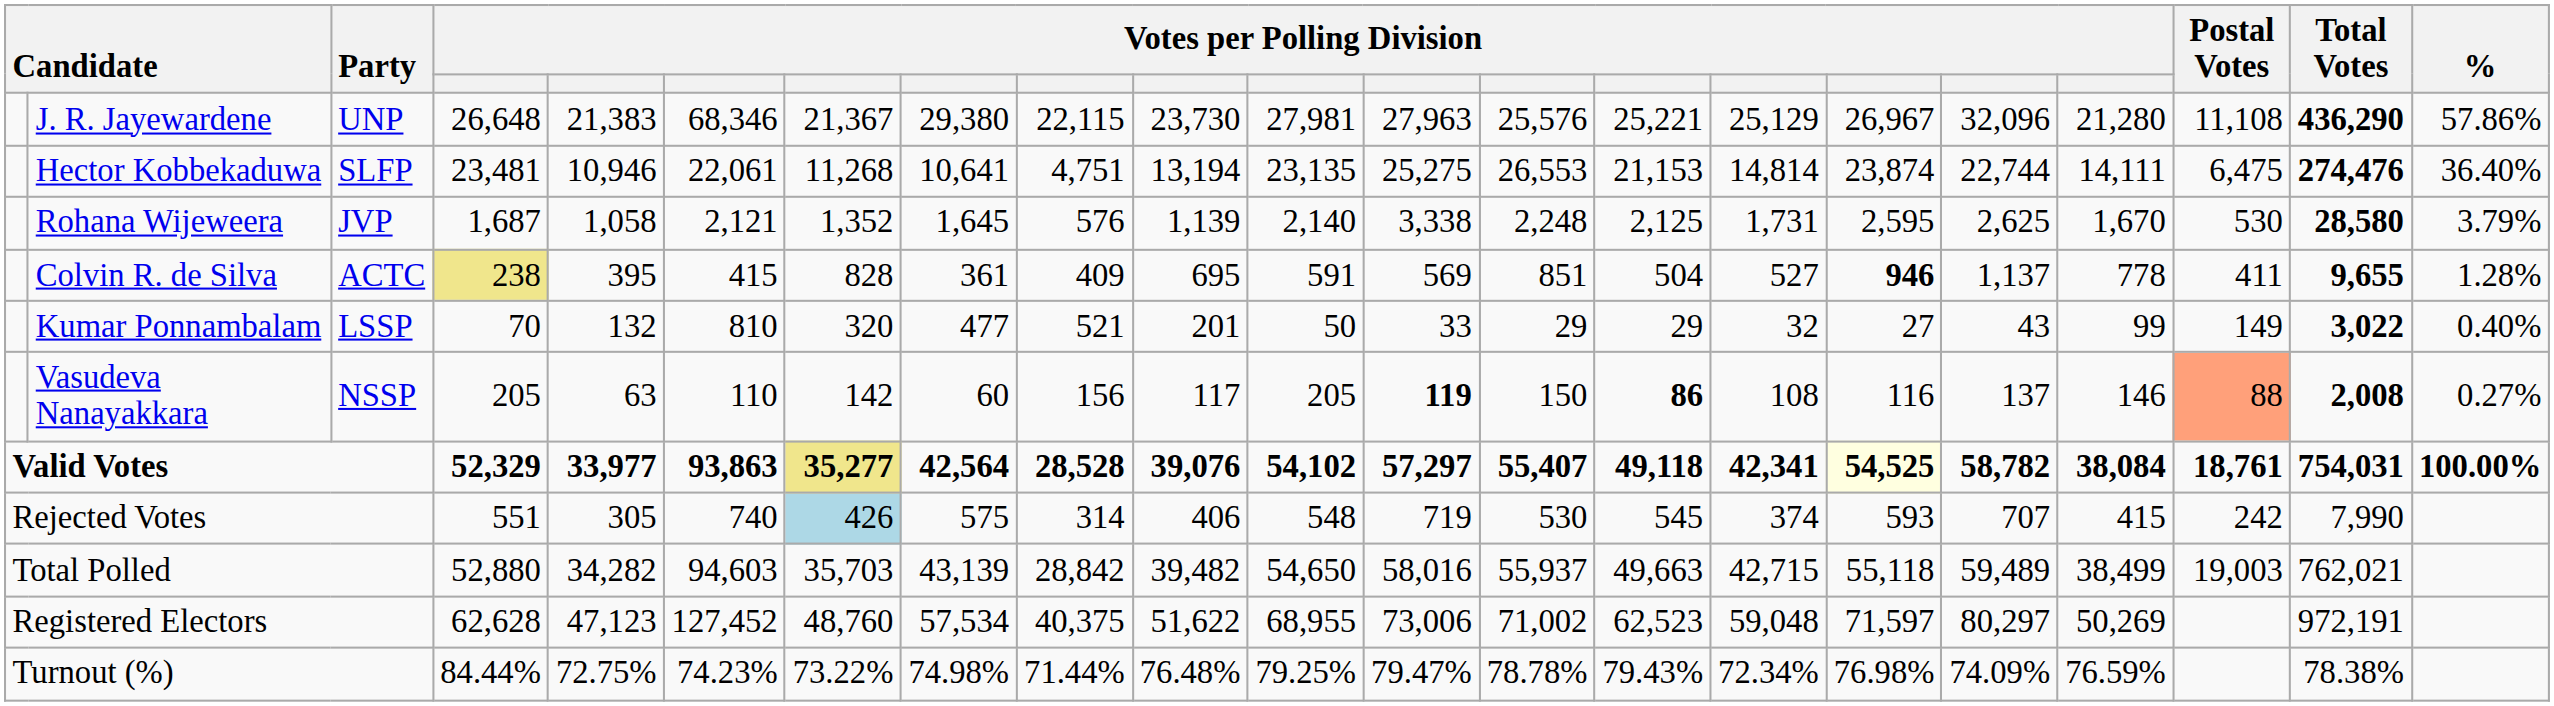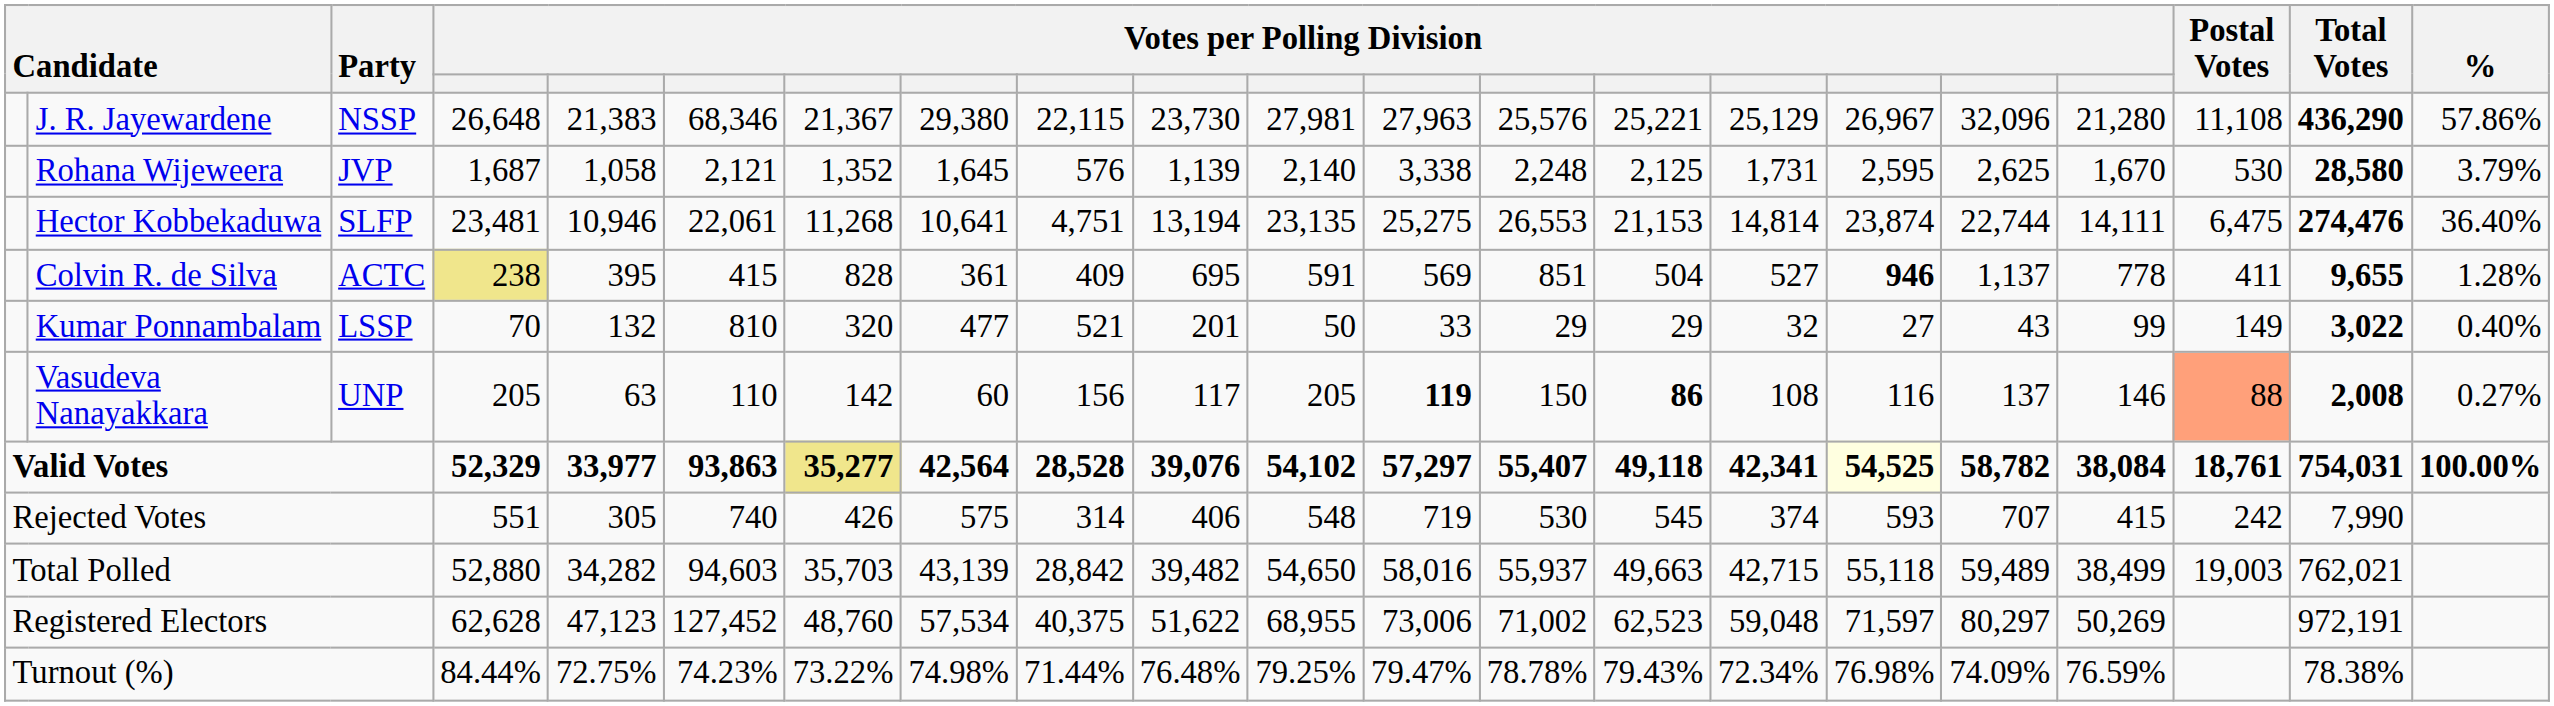J. R. Jayewardene | Party: UNP -> NSSP
rows swapped: Hector Kobbekaduwa <-> Rohana Wijeweera
Vasudeva Nanayakkara | Party: NSSP -> UNP
Rejected Votes | column 7: lightblue background -> no background
